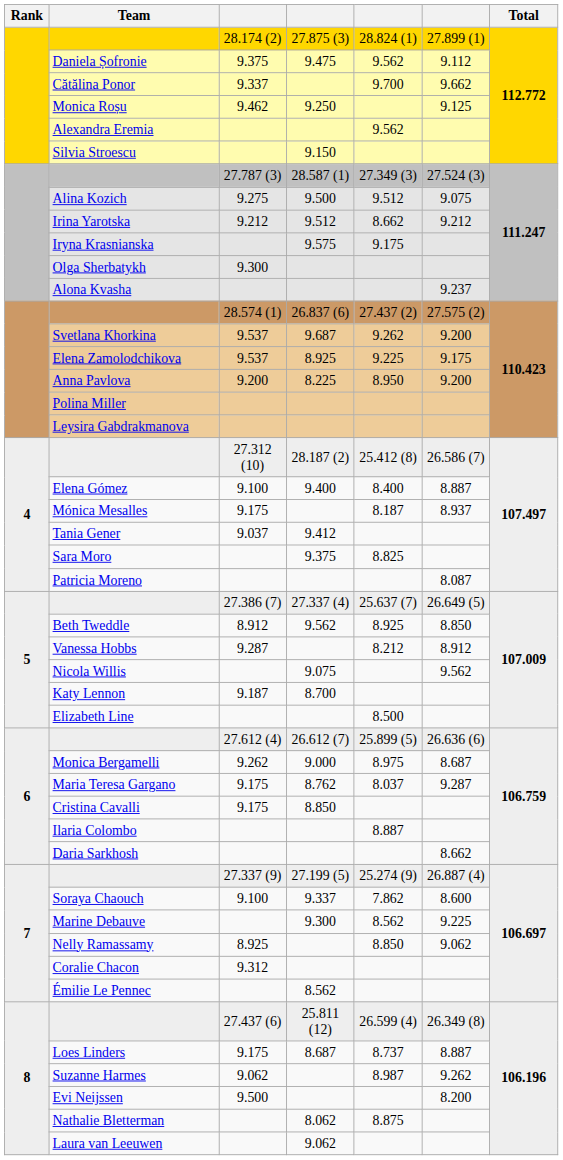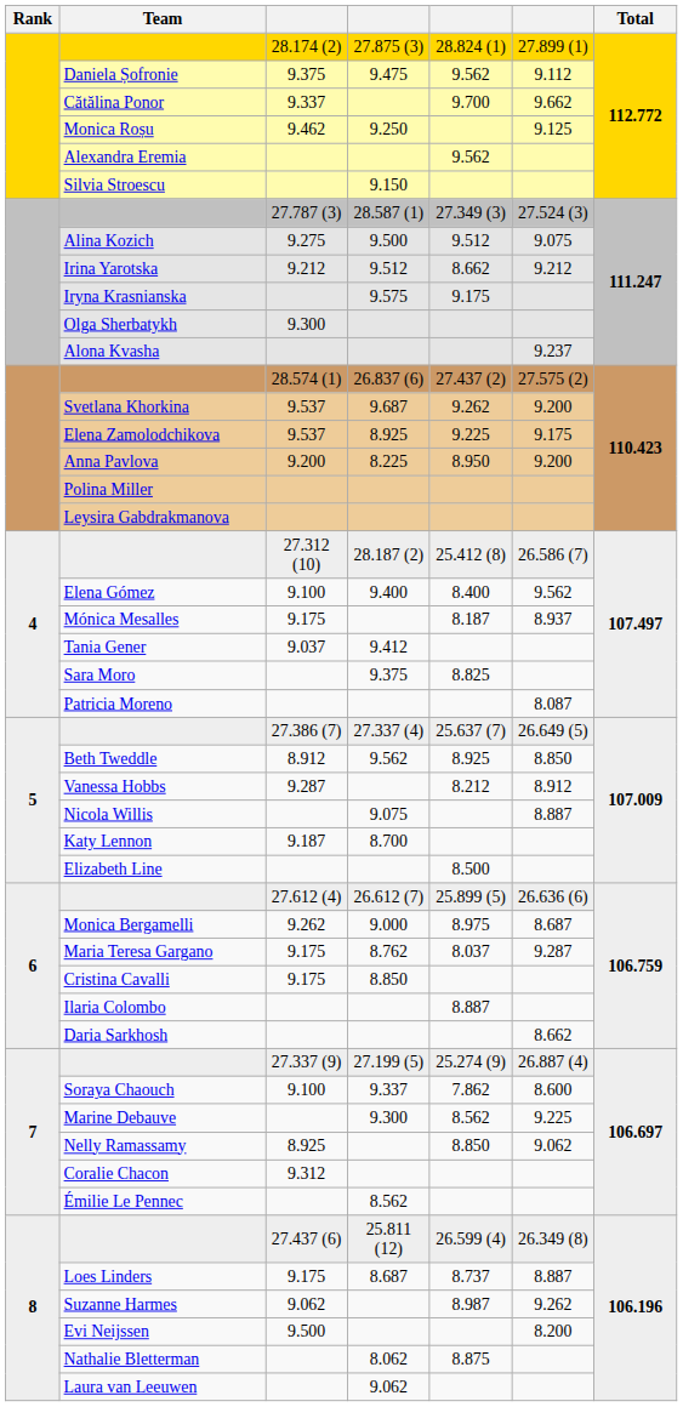Elena Gómez | column 6: 8.887 -> 9.562
Nicola Willis | column 6: 9.562 -> 8.887
